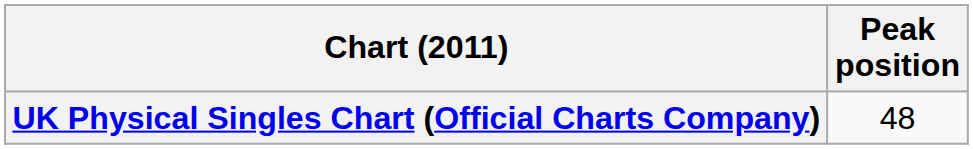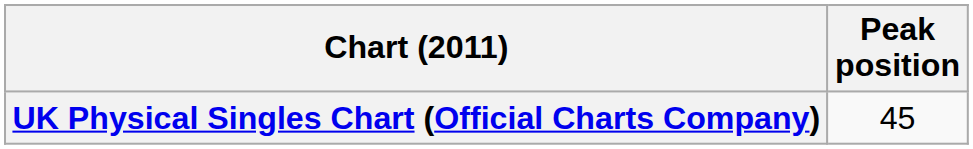UK Physical Singles Chart (Official Charts Company) | Peak position: 48 -> 45
